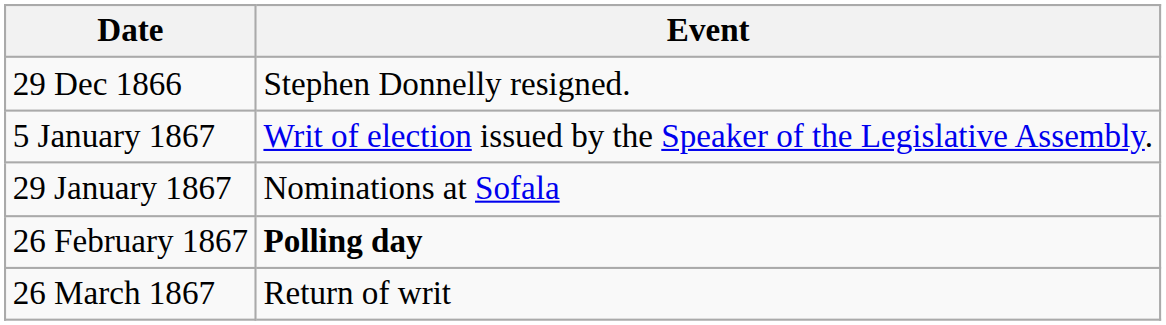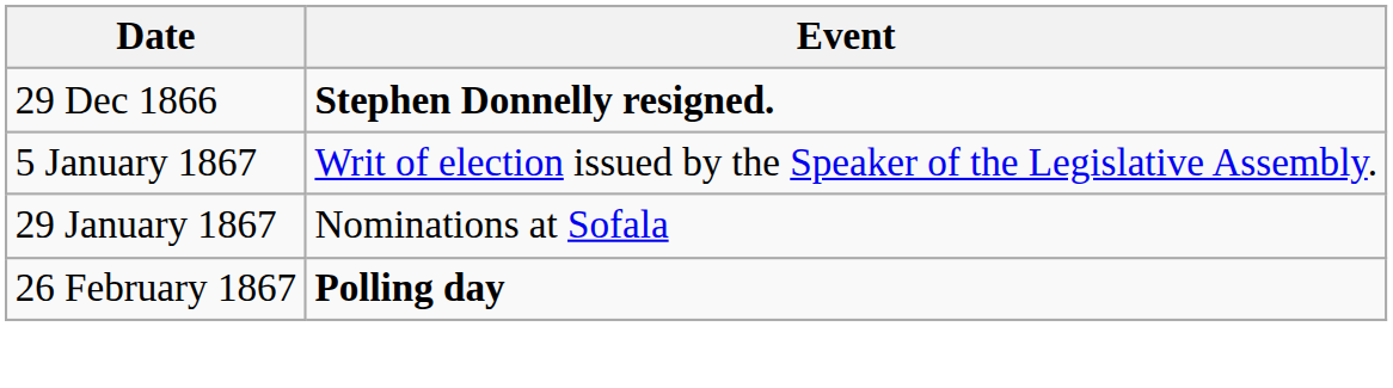29 Dec 1866 | Event: normal -> bold
- row: 26 March 1867 | Return of writ
